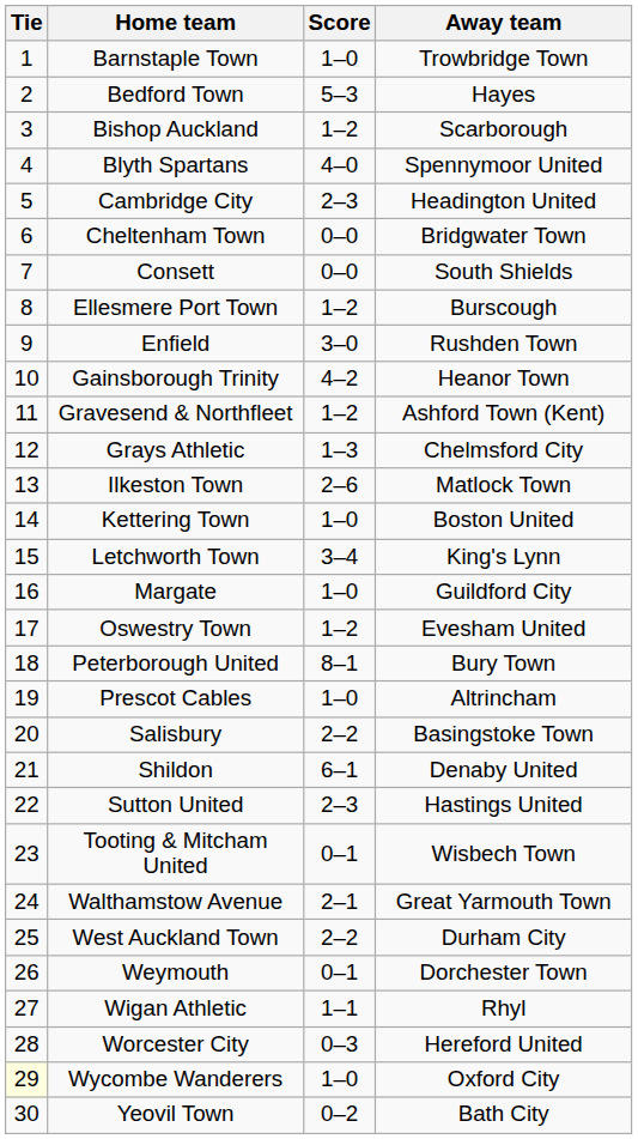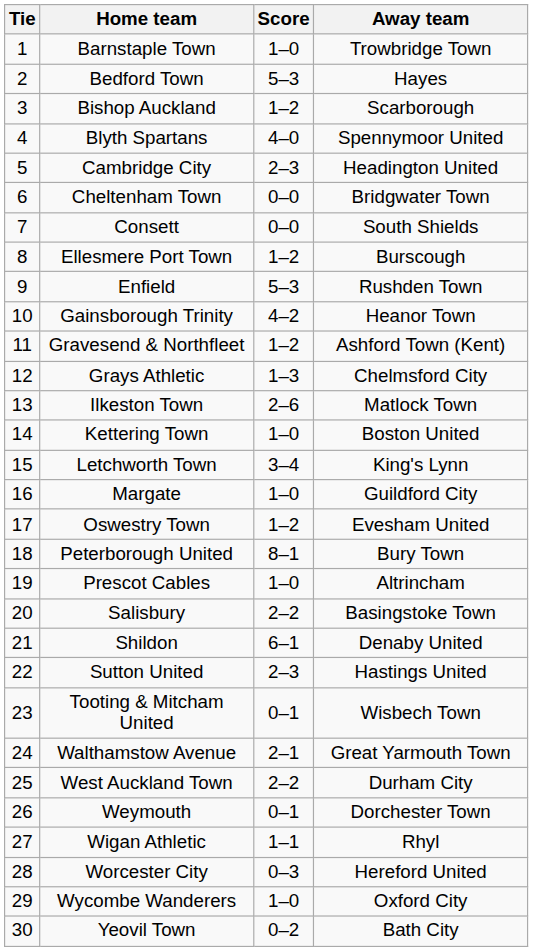Enfield | Score: 3–0 -> 5–3
Wycombe Wanderers | Tie: lightyellow background -> no background
